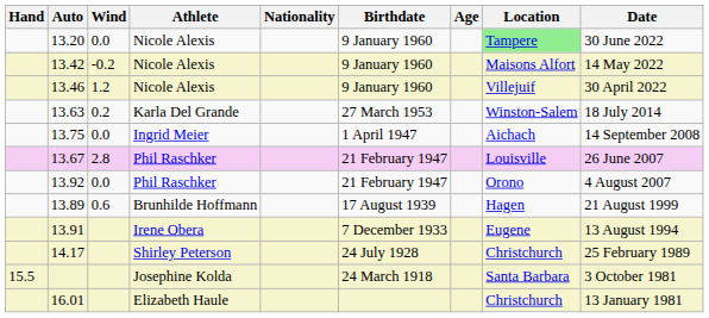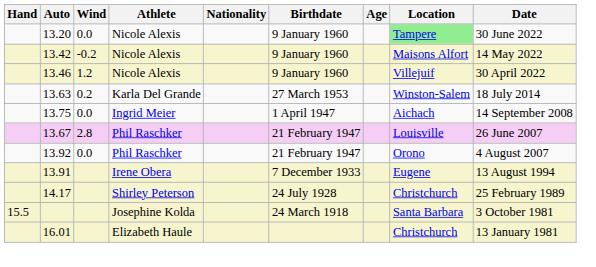- row: 13.89 | 0.6 | Brunhilde Hoffmann | 17 August 1939 | Hagen | 21 August 1999
